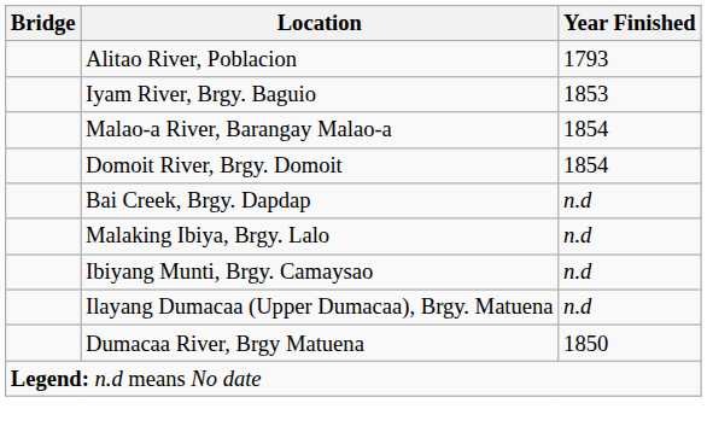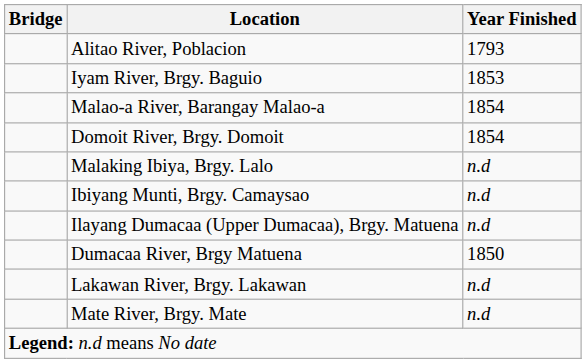- row: Bai Creek, Brgy. Dapdap | n.d
+ row: Lakawan River, Brgy. Lakawan | n.d
+ row: Mate River, Brgy. Mate | n.d
